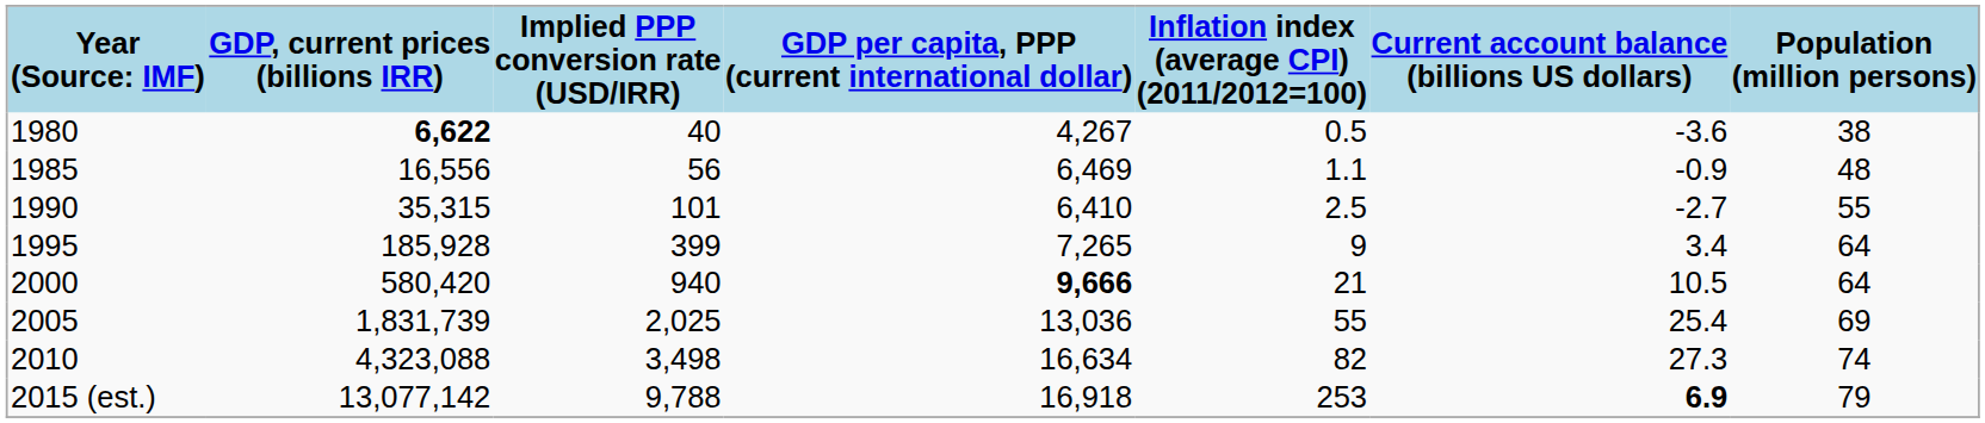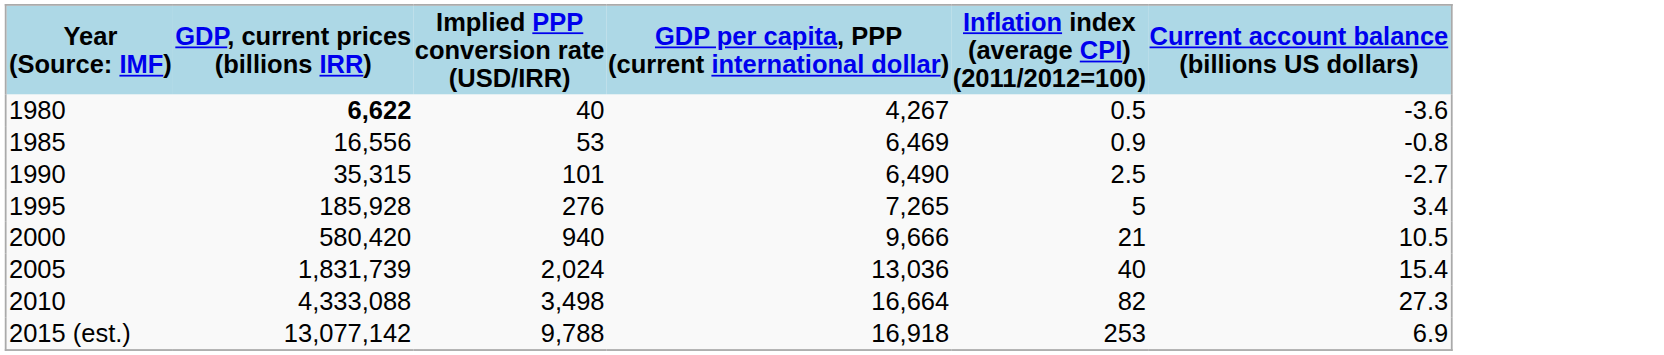- column: Population (million persons) | 38 | 48 | 55 | 64 | 64 | 69 | 74 | 79
1985 | Implied PPP conversion rate (USD/IRR): 56 -> 53
1985 | Inflation index (average CPI) (2011/2012=100): 1.1 -> 0.9
1985 | Current account balance (billions US dollars): -0.9 -> -0.8
1990 | GDP per capita, PPP (current international dollar): 6,410 -> 6,490
1995 | Implied PPP conversion rate (USD/IRR): 399 -> 276
1995 | Inflation index (average CPI) (2011/2012=100): 9 -> 5
2000 | GDP per capita, PPP (current international dollar): bold -> normal
2005 | Implied PPP conversion rate (USD/IRR): 2,025 -> 2,024
2005 | Inflation index (average CPI) (2011/2012=100): 55 -> 40
2005 | Current account balance (billions US dollars): 25.4 -> 15.4
2010 | GDP, current prices (billions IRR): 4,323,088 -> 4,333,088
2010 | GDP per capita, PPP (current international dollar): 16,634 -> 16,664
2015 (est.) | Current account balance (billions US dollars): bold -> normal
